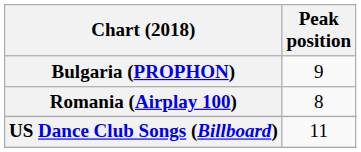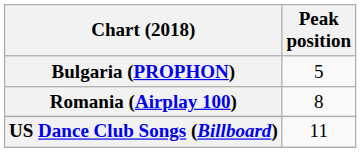Bulgaria (PROPHON) | Peak position: 9 -> 5
